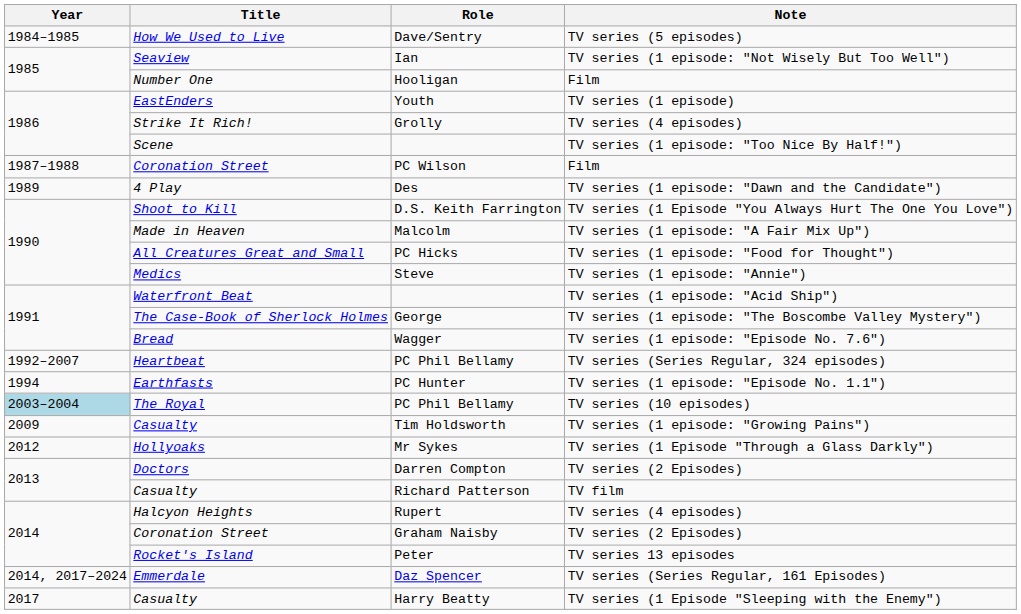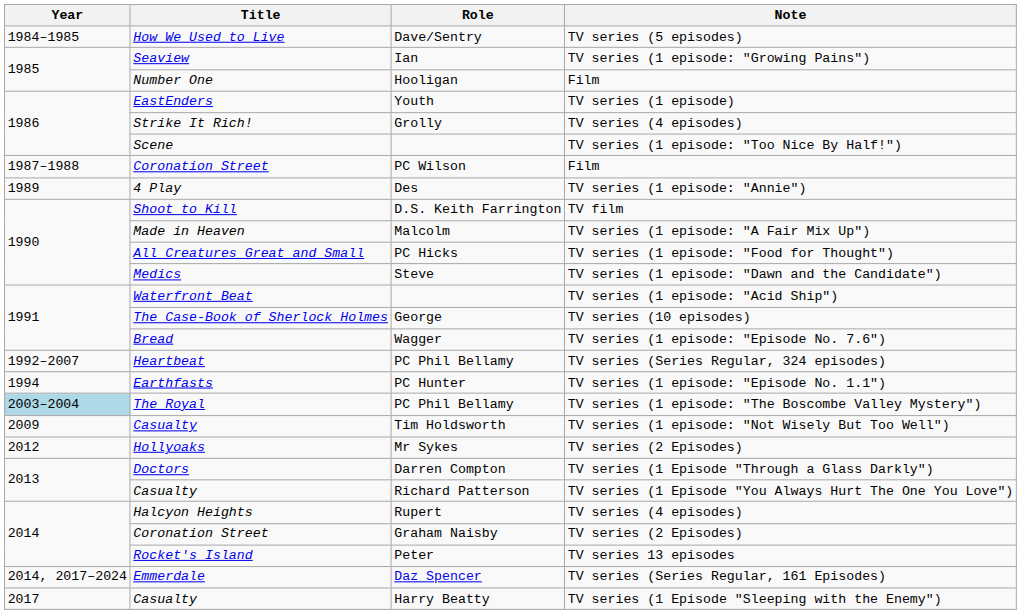Ian | Note: TV series (1 episode: "Not Wisely But Too Well") -> TV series (1 episode: "Growing Pains")
Des | Note: TV series (1 episode: "Dawn and the Candidate") -> TV series (1 episode: "Annie")
D.S. Keith Farrington | Note: TV series (1 Episode "You Always Hurt The One You Love") -> TV film
Steve | Note: TV series (1 episode: "Annie") -> TV series (1 episode: "Dawn and the Candidate")
George | Note: TV series (1 episode: "The Boscombe Valley Mystery") -> TV series (10 episodes)
The Royal / PC Phil Bellamy | Note: TV series (10 episodes) -> TV series (1 episode: "The Boscombe Valley Mystery")
Tim Holdsworth | Note: TV series (1 episode: "Growing Pains") -> TV series (1 episode: "Not Wisely But Too Well")
Mr Sykes | Note: TV series (1 Episode "Through a Glass Darkly") -> TV series (2 Episodes)
Darren Compton | Note: TV series (2 Episodes) -> TV series (1 Episode "Through a Glass Darkly")
Richard Patterson | Note: TV film -> TV series (1 Episode "You Always Hurt The One You Love")
